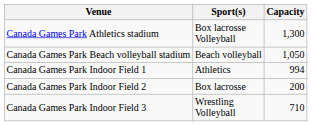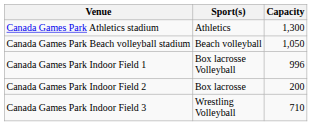Canada Games Park Athletics stadium | Sport(s): Box lacrosse Volleyball -> Athletics
Canada Games Park Indoor Field 1 | Sport(s): Athletics -> Box lacrosse Volleyball
Canada Games Park Indoor Field 1 | Capacity: 994 -> 996
